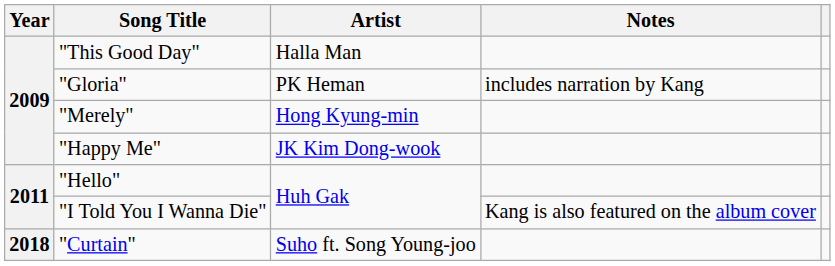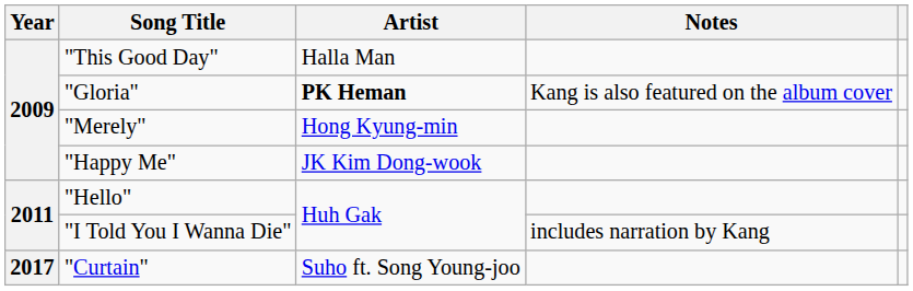"Gloria" | Artist: normal -> bold
"Gloria" | Notes: includes narration by Kang -> Kang is also featured on the album cover
"I Told You I Wanna Die" | Notes: Kang is also featured on the album cover -> includes narration by Kang
"Curtain" | Year: 2018 -> 2017
